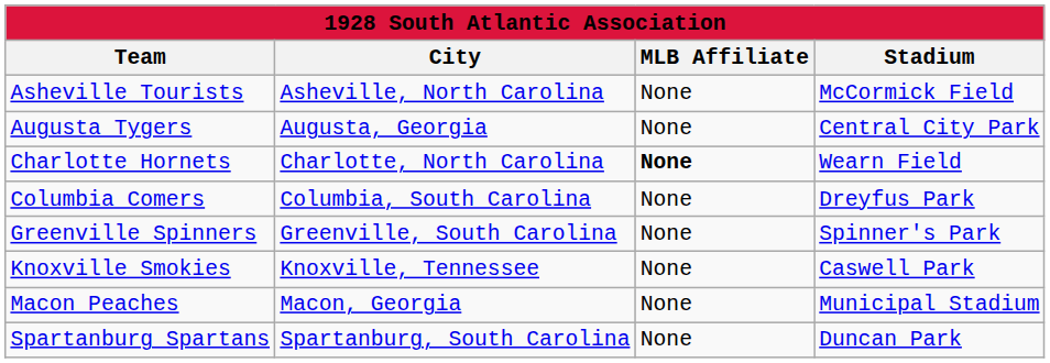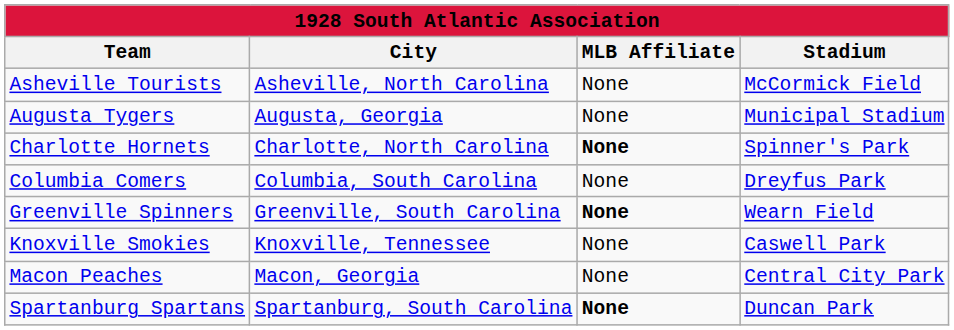Augusta Tygers | Stadium: Central City Park -> Municipal Stadium
Charlotte Hornets | Stadium: Wearn Field -> Spinner's Park
Greenville Spinners | MLB Affiliate: normal -> bold
Greenville Spinners | Stadium: Spinner's Park -> Wearn Field
Macon Peaches | Stadium: Municipal Stadium -> Central City Park
Spartanburg Spartans | MLB Affiliate: normal -> bold
